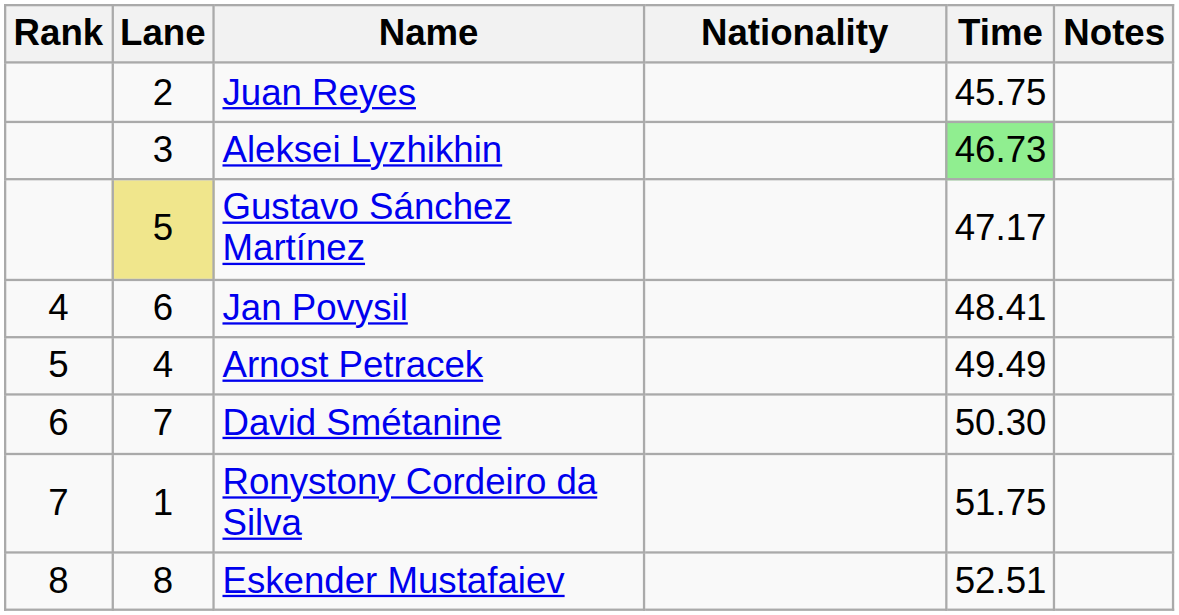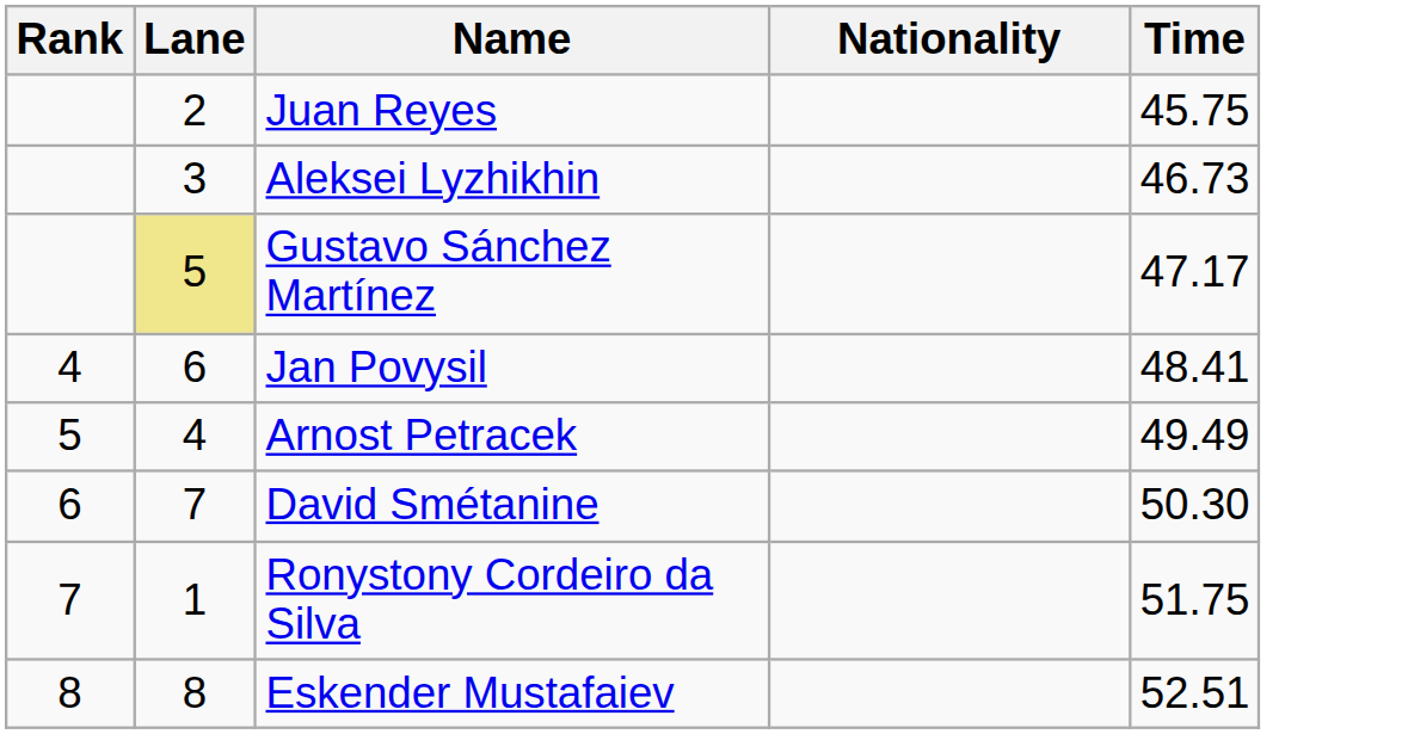- column: Notes
Aleksei Lyzhikhin | Time: lightgreen background -> no background
